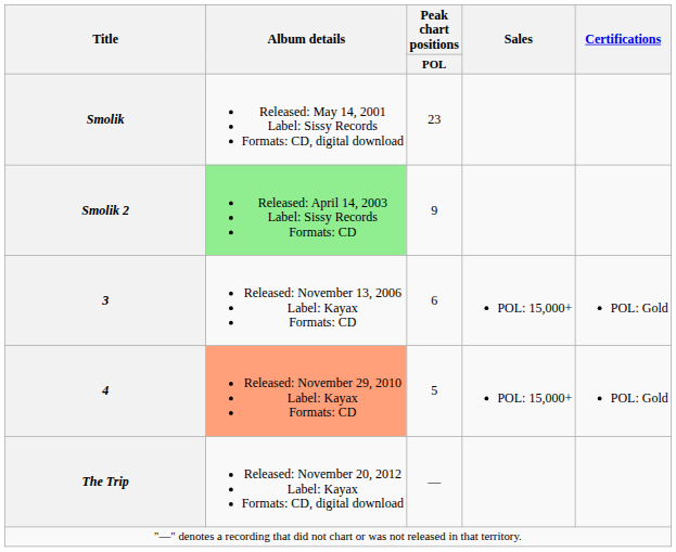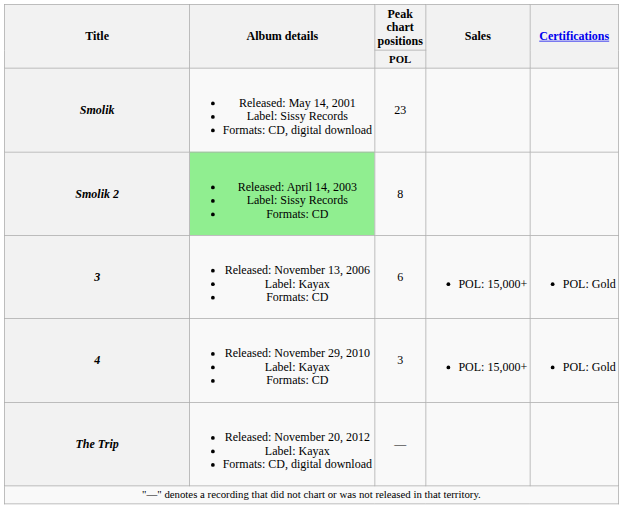Smolik 2 | Peak chart positions / POL: 9 -> 8
4 | Album details: lightsalmon background -> no background
4 | Peak chart positions / POL: 5 -> 3
